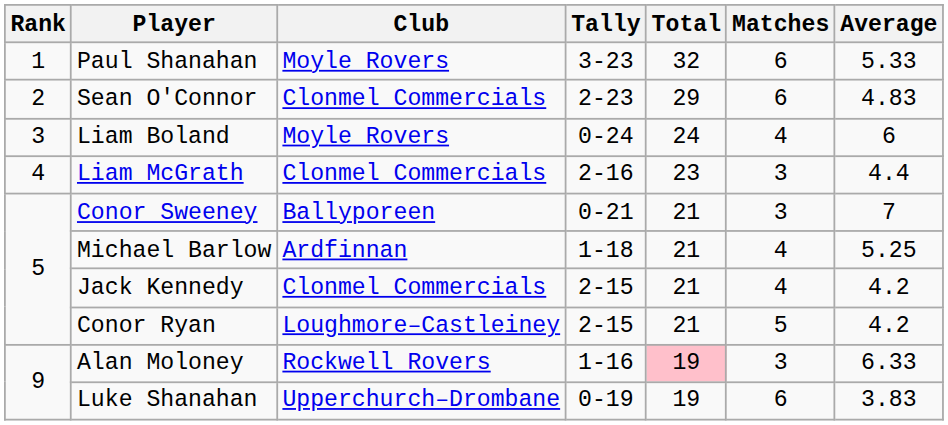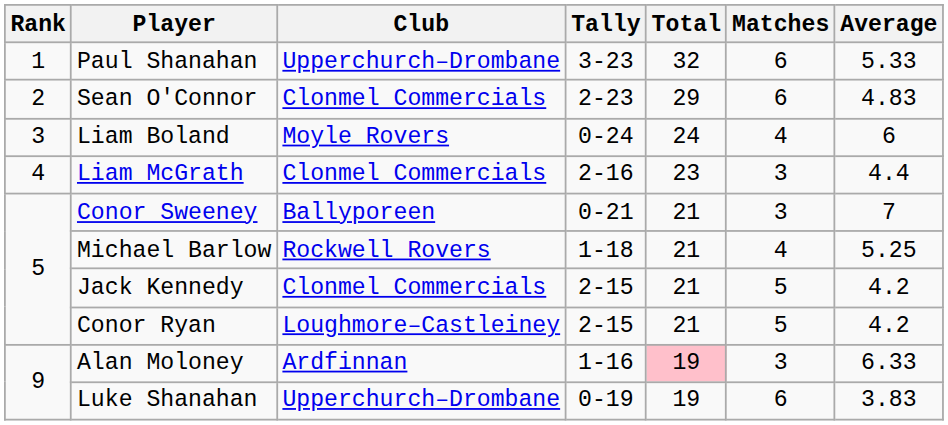Paul Shanahan | Club: Moyle Rovers -> Upperchurch–Drombane
Michael Barlow | Club: Ardfinnan -> Rockwell Rovers
Jack Kennedy | Matches: 4 -> 5
Alan Moloney | Club: Rockwell Rovers -> Ardfinnan
